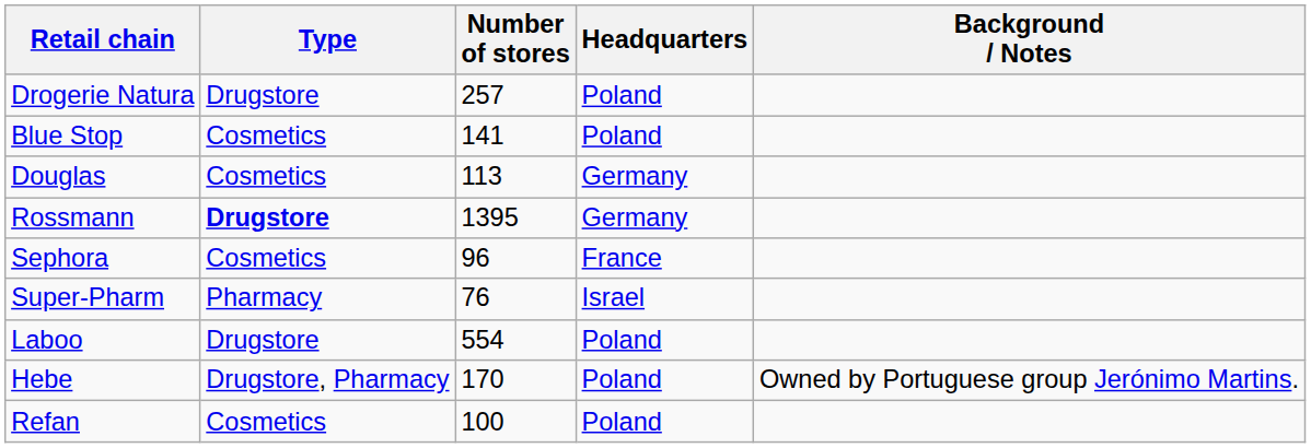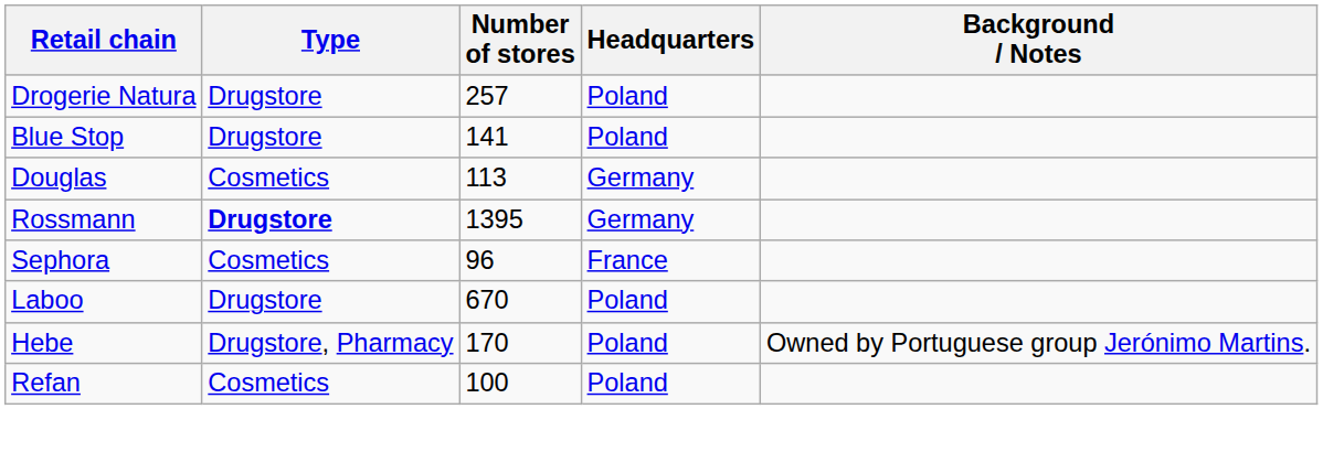Blue Stop | Type: Cosmetics -> Drugstore
- row: Super-Pharm | Pharmacy | 76 | Israel
Laboo | Number of stores: 554 -> 670
